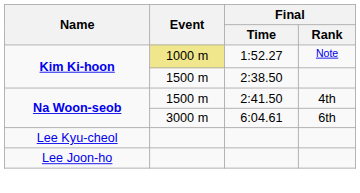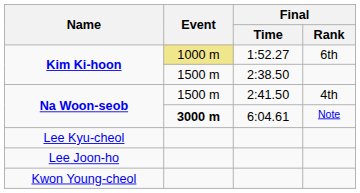Kim Ki-hoon / 1:52.27 | Final / Rank: Note -> 6th
Na Woon-seob / 6:04.61 | Event: normal -> bold
Na Woon-seob / 6:04.61 | Final / Rank: 6th -> Note
+ row: Kwon Young-cheol
